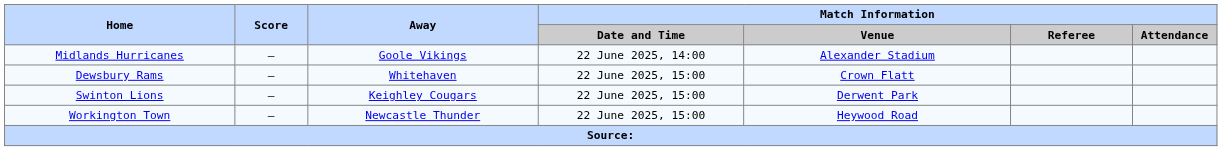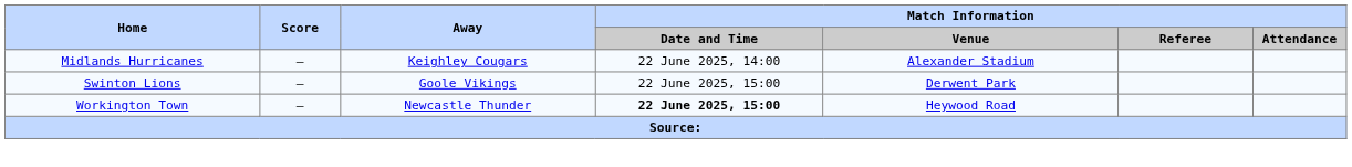Midlands Hurricanes | Away: Goole Vikings -> Keighley Cougars
- row: Dewsbury Rams | – | Whitehaven | 22 June 2025, 15:00 | Crown Flatt
Swinton Lions | Away: Keighley Cougars -> Goole Vikings
Workington Town | Match Information / Date and Time: normal -> bold
